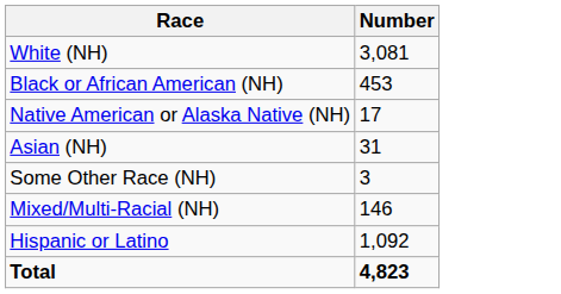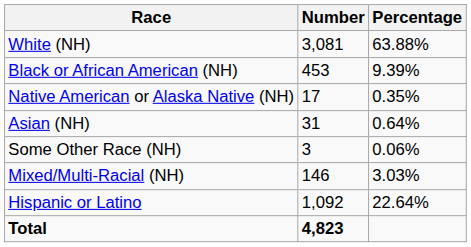+ column: Percentage | 63.88% | 9.39% | 0.35% | 0.64% | 0.06% | 3.03% | 22.64%
